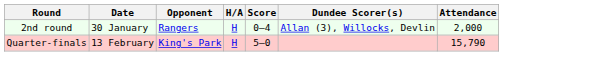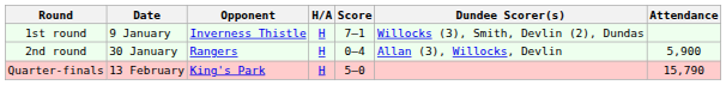+ row: 1st round | 9 January | Inverness Thistle | H | 7–1 | Willocks (3), Smith, Devlin (2), Dundas
2nd round | Attendance: 2,000 -> 5,900
